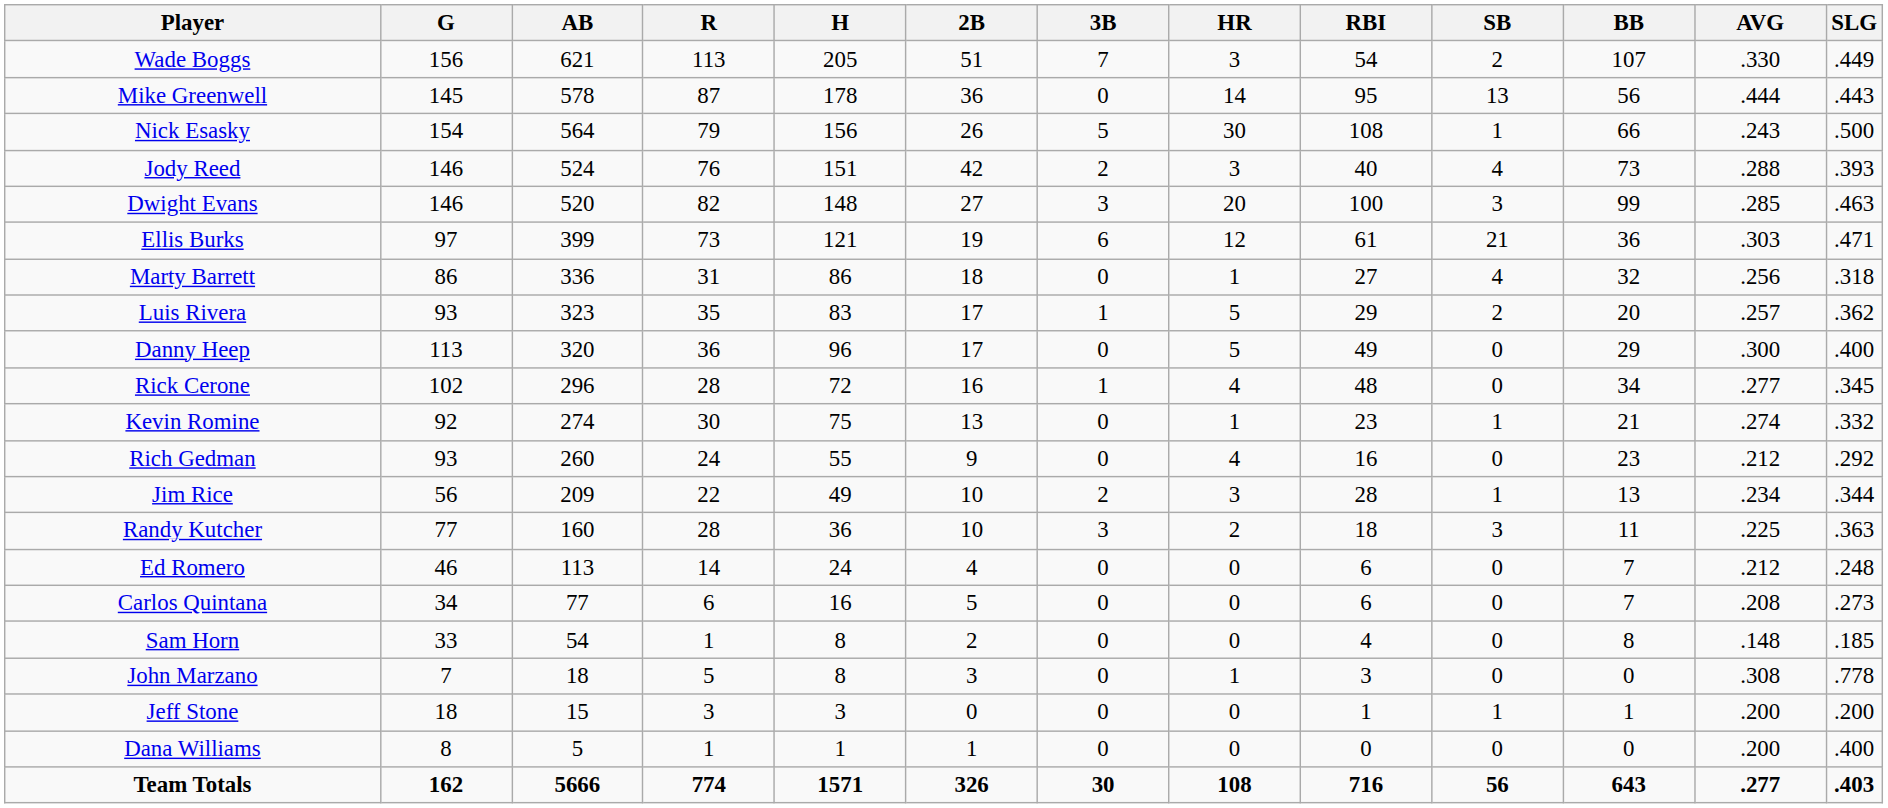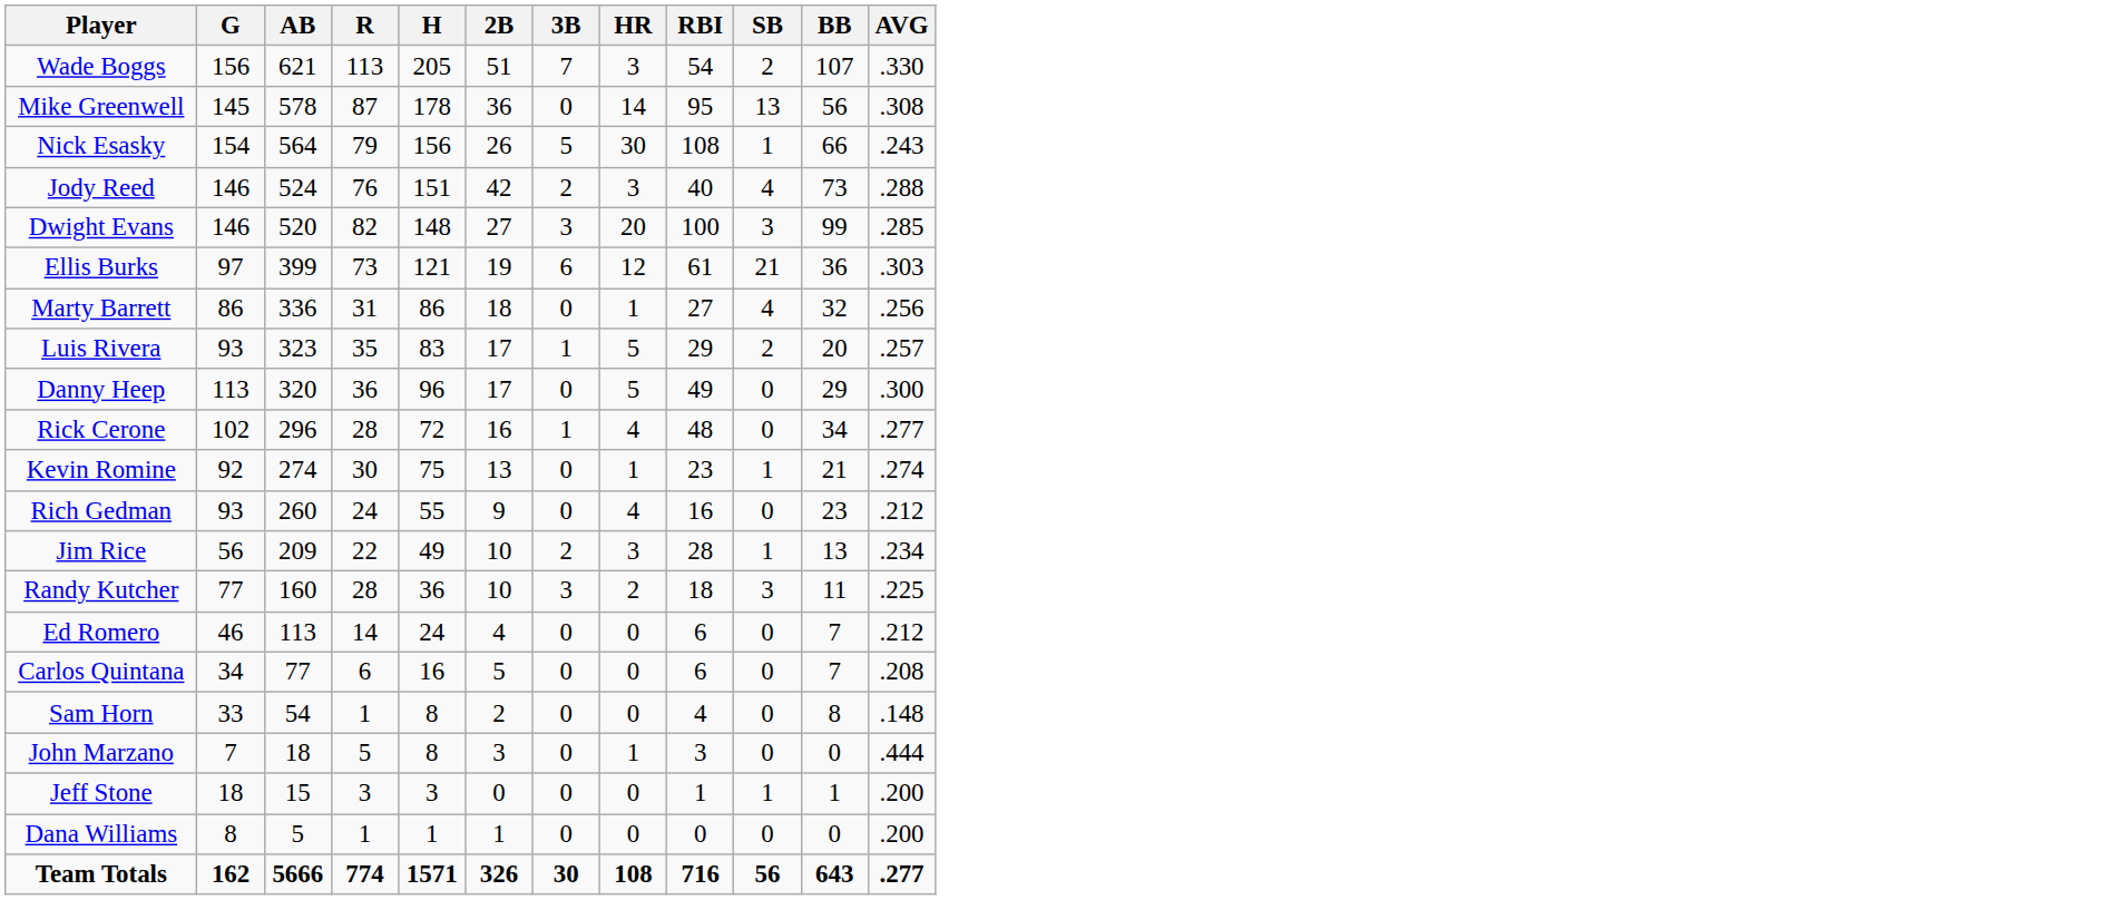- column: SLG | .449 | .443 | .500 | .393 | .463 | .471 | .318 | .362 | .400 | .345 | .332 | .292 | .344 | .363 | .248 | .273 | .185 | .778 | .200 | .400 | .403
Mike Greenwell | AVG: .444 -> .308
John Marzano | AVG: .308 -> .444
